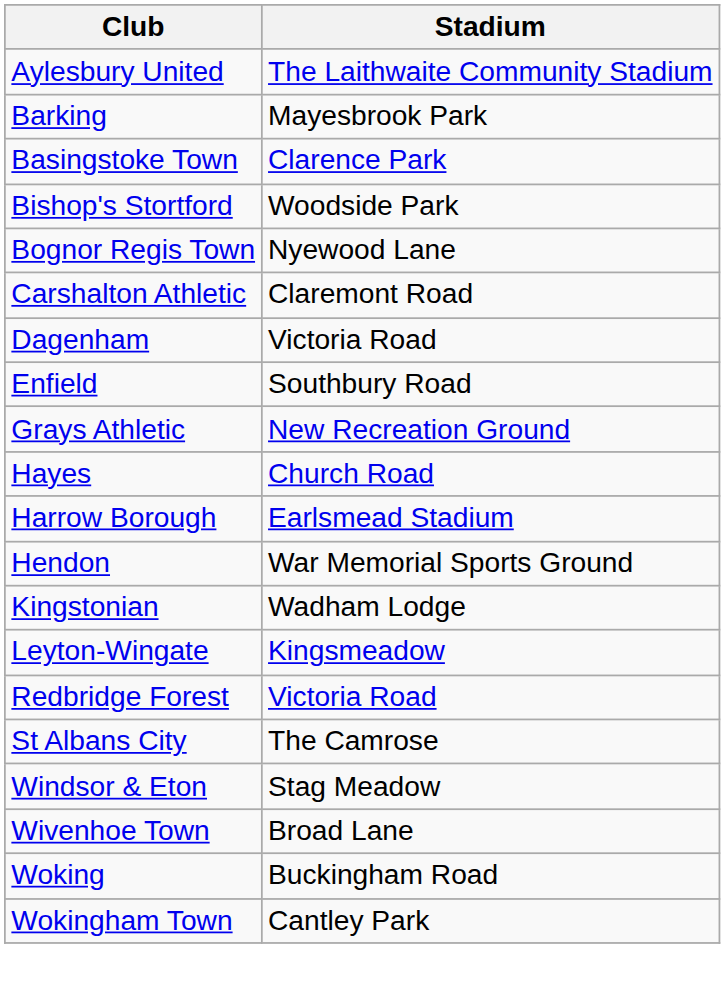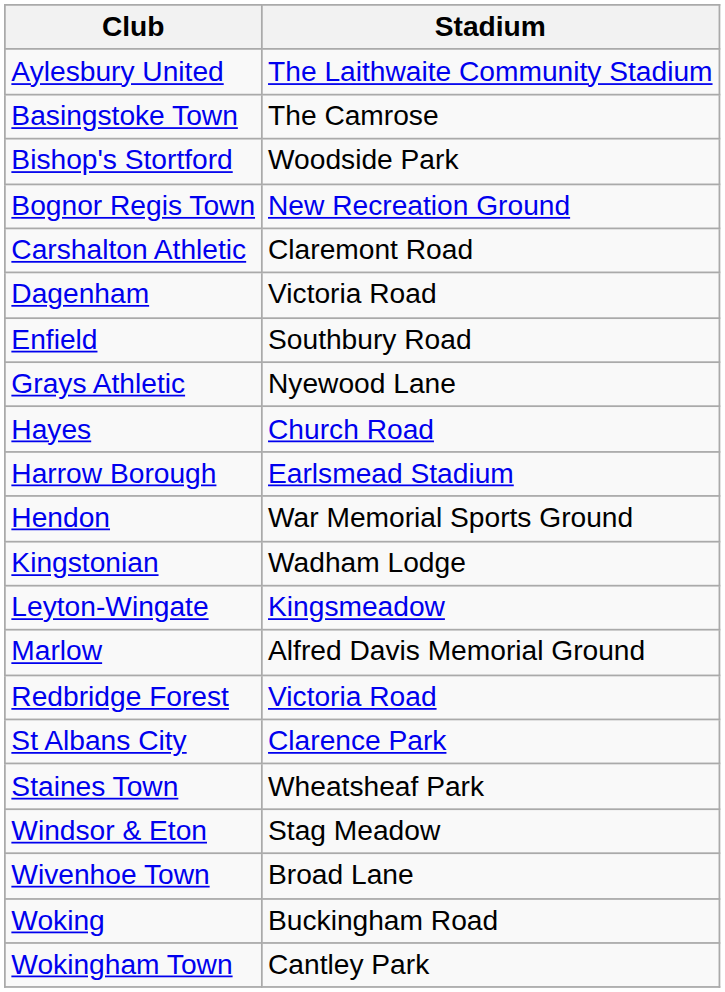- row: Barking | Mayesbrook Park
Basingstoke Town | Stadium: Clarence Park -> The Camrose
Bognor Regis Town | Stadium: Nyewood Lane -> New Recreation Ground
Grays Athletic | Stadium: New Recreation Ground -> Nyewood Lane
+ row: Marlow | Alfred Davis Memorial Ground
St Albans City | Stadium: The Camrose -> Clarence Park
+ row: Staines Town | Wheatsheaf Park
